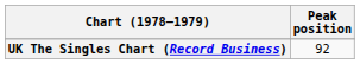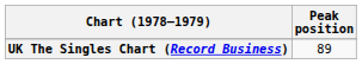UK The Singles Chart (Record Business) | Peak position: 92 -> 89
